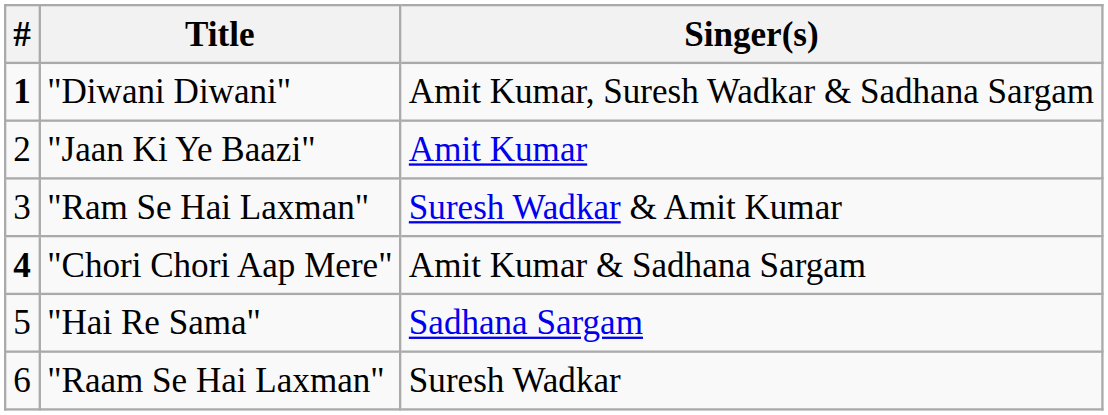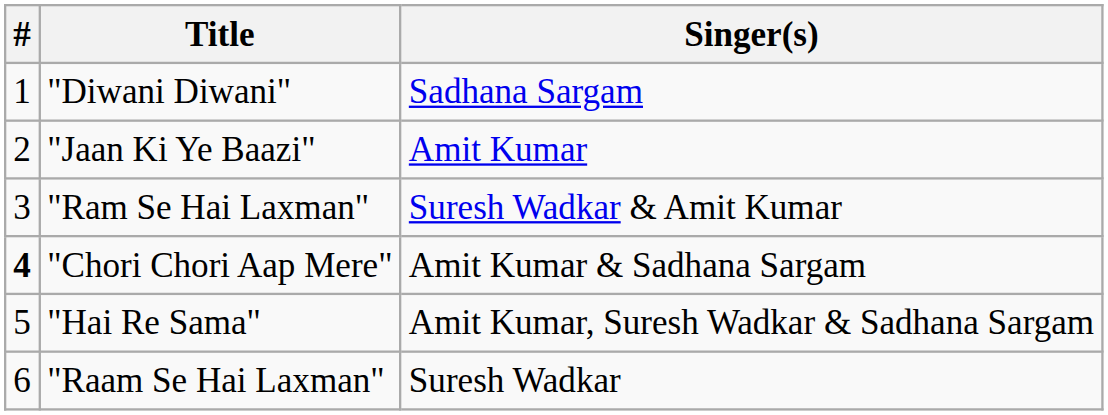"Diwani Diwani" | #: bold -> normal
"Diwani Diwani" | Singer(s): Amit Kumar, Suresh Wadkar & Sadhana Sargam -> Sadhana Sargam
"Hai Re Sama" | Singer(s): Sadhana Sargam -> Amit Kumar, Suresh Wadkar & Sadhana Sargam
